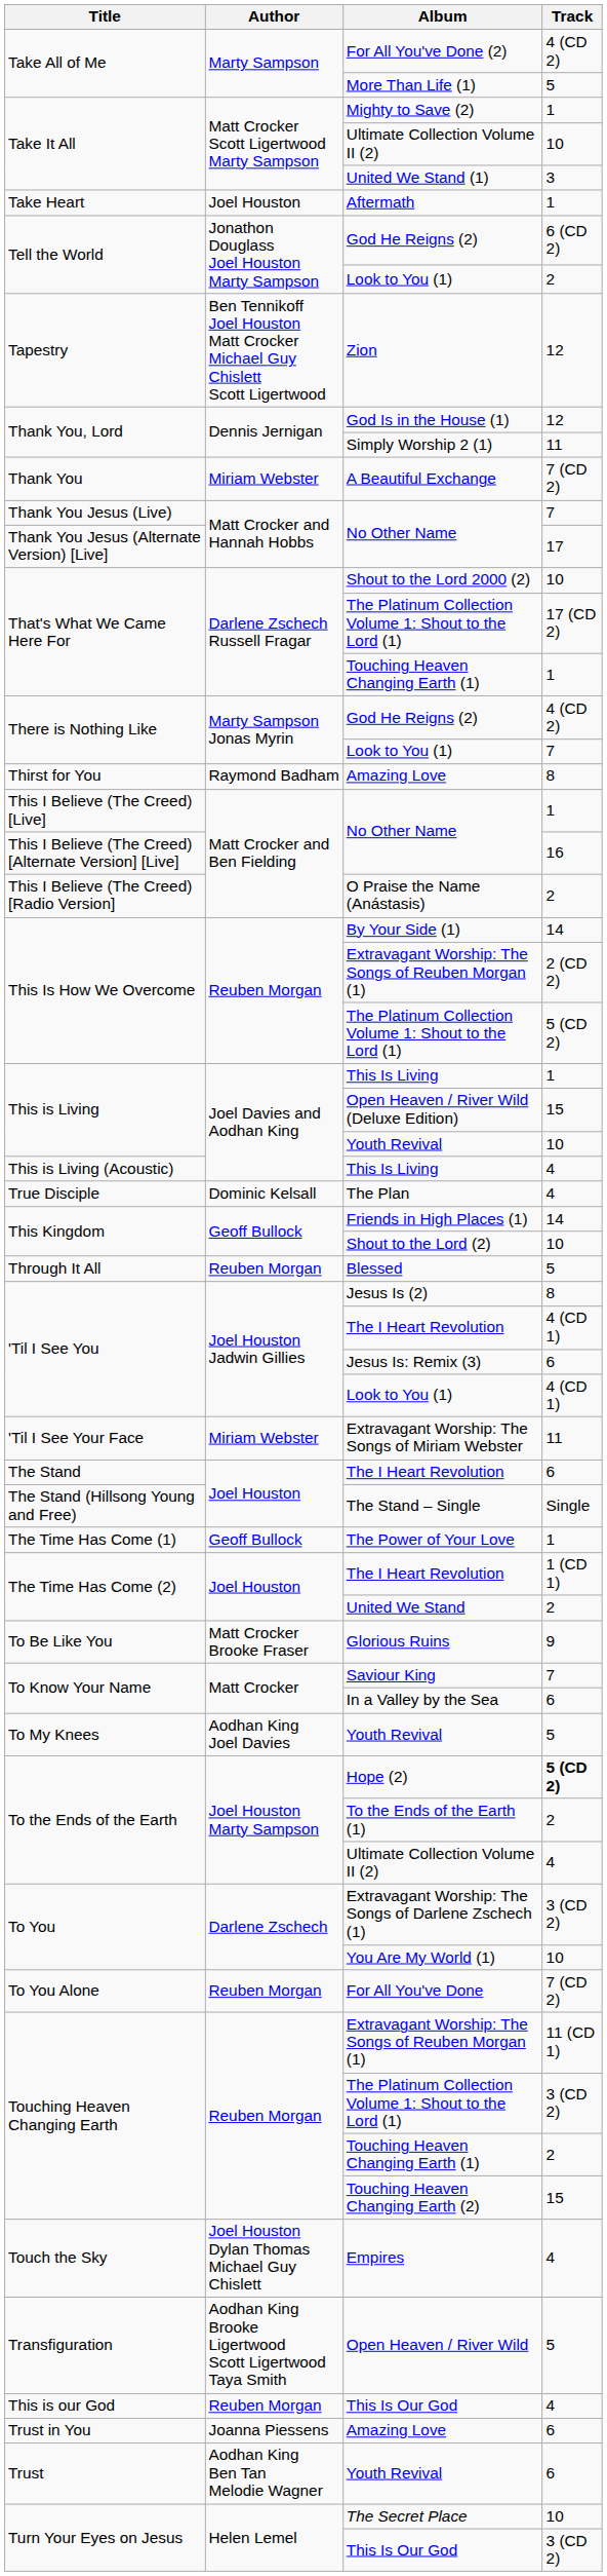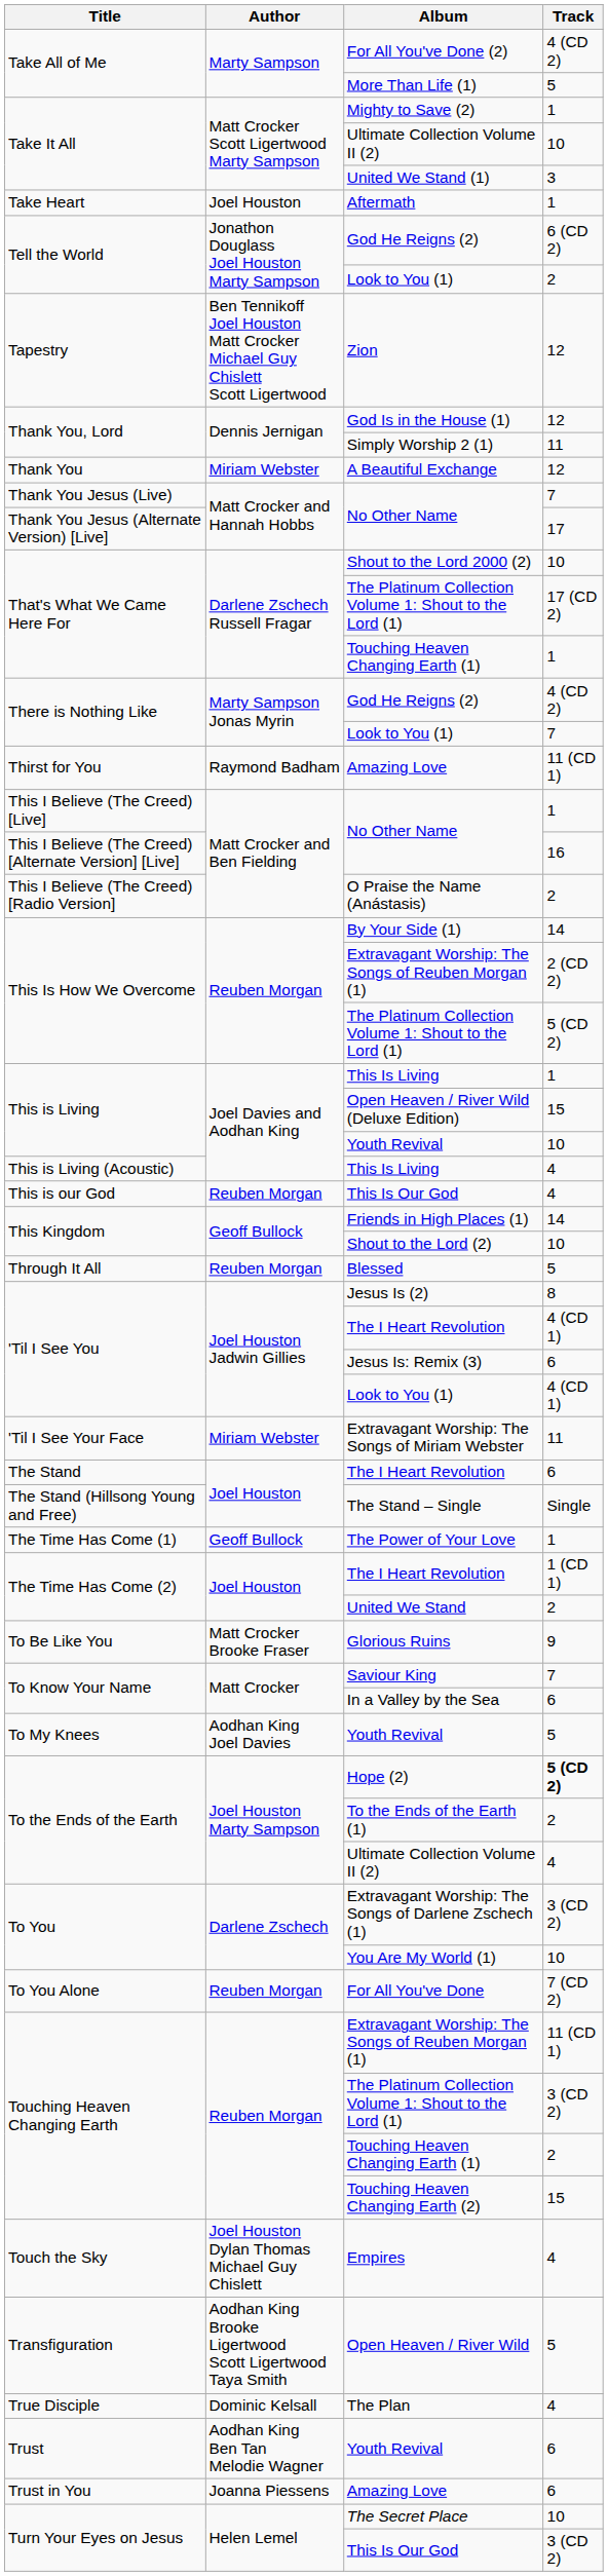A Beautiful Exchange | Track: 7 (CD 2) -> 12
Thirst for You / Amazing Love | Track: 8 -> 11 (CD 1)
rows swapped: This is our God / This Is Our God <-> The Plan
rows swapped: Trust / Youth Revival <-> Trust in You / Amazing Love
